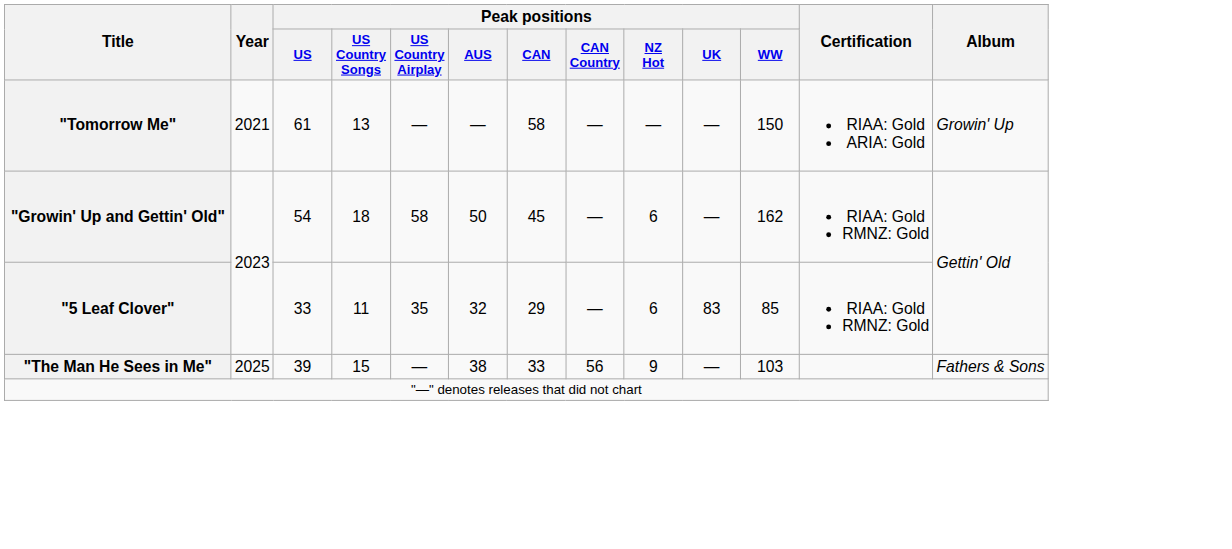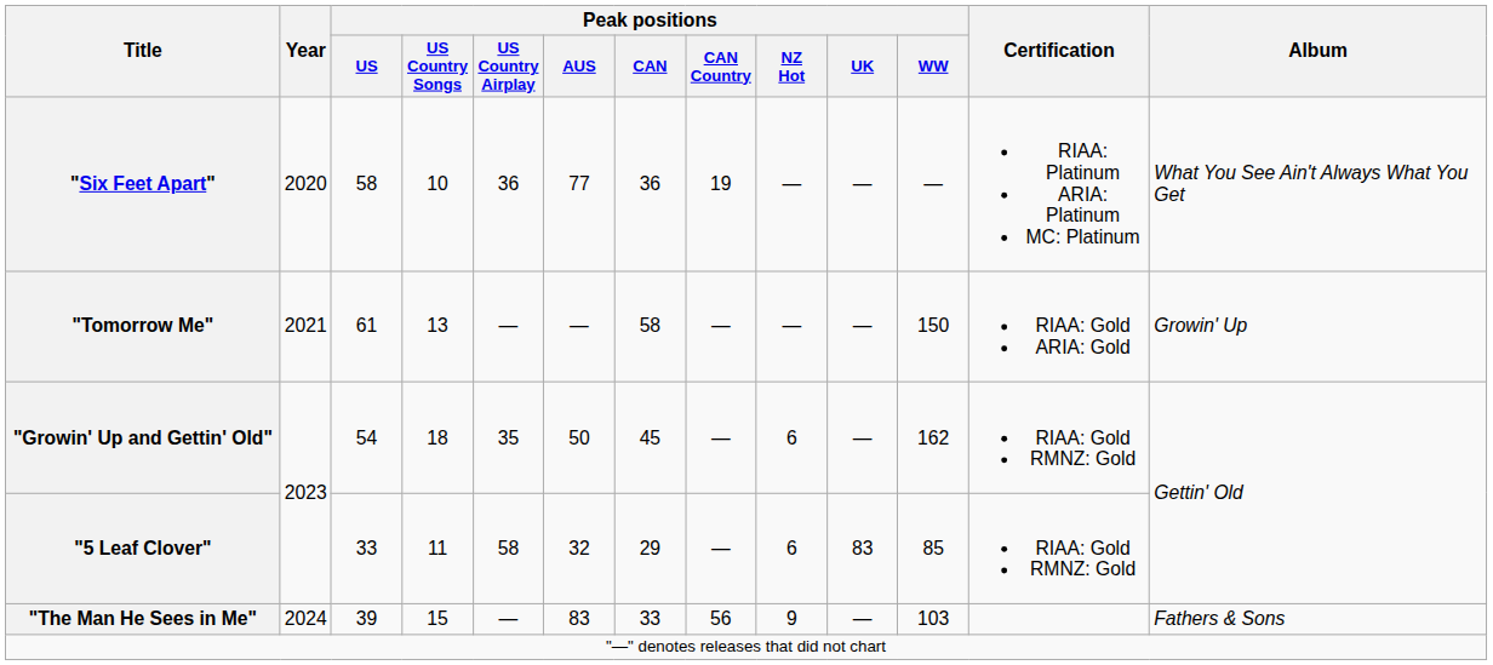+ row: "Six Feet Apart" | 2020 | 58 | 10 | 36 | 77 | 36 | 19 | — | — | — | RIAA: Platinum ARIA: Platinum MC: Platinum | What You See Ain't Always What You Get
"Growin' Up and Gettin' Old" | Peak positions / US Country Airplay: 58 -> 35
"5 Leaf Clover" | Peak positions / US Country Airplay: 35 -> 58
"The Man He Sees in Me" | Year: 2025 -> 2024
"The Man He Sees in Me" | Peak positions / AUS: 38 -> 83
